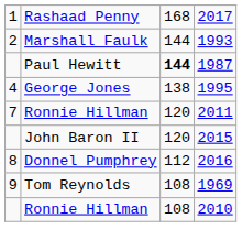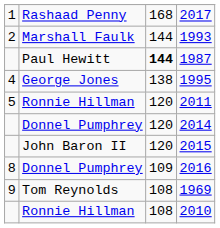2011 | column 1: 7 -> 5
+ row: Donnel Pumphrey | 120 | 2014
2016 | column 3: 112 -> 109
